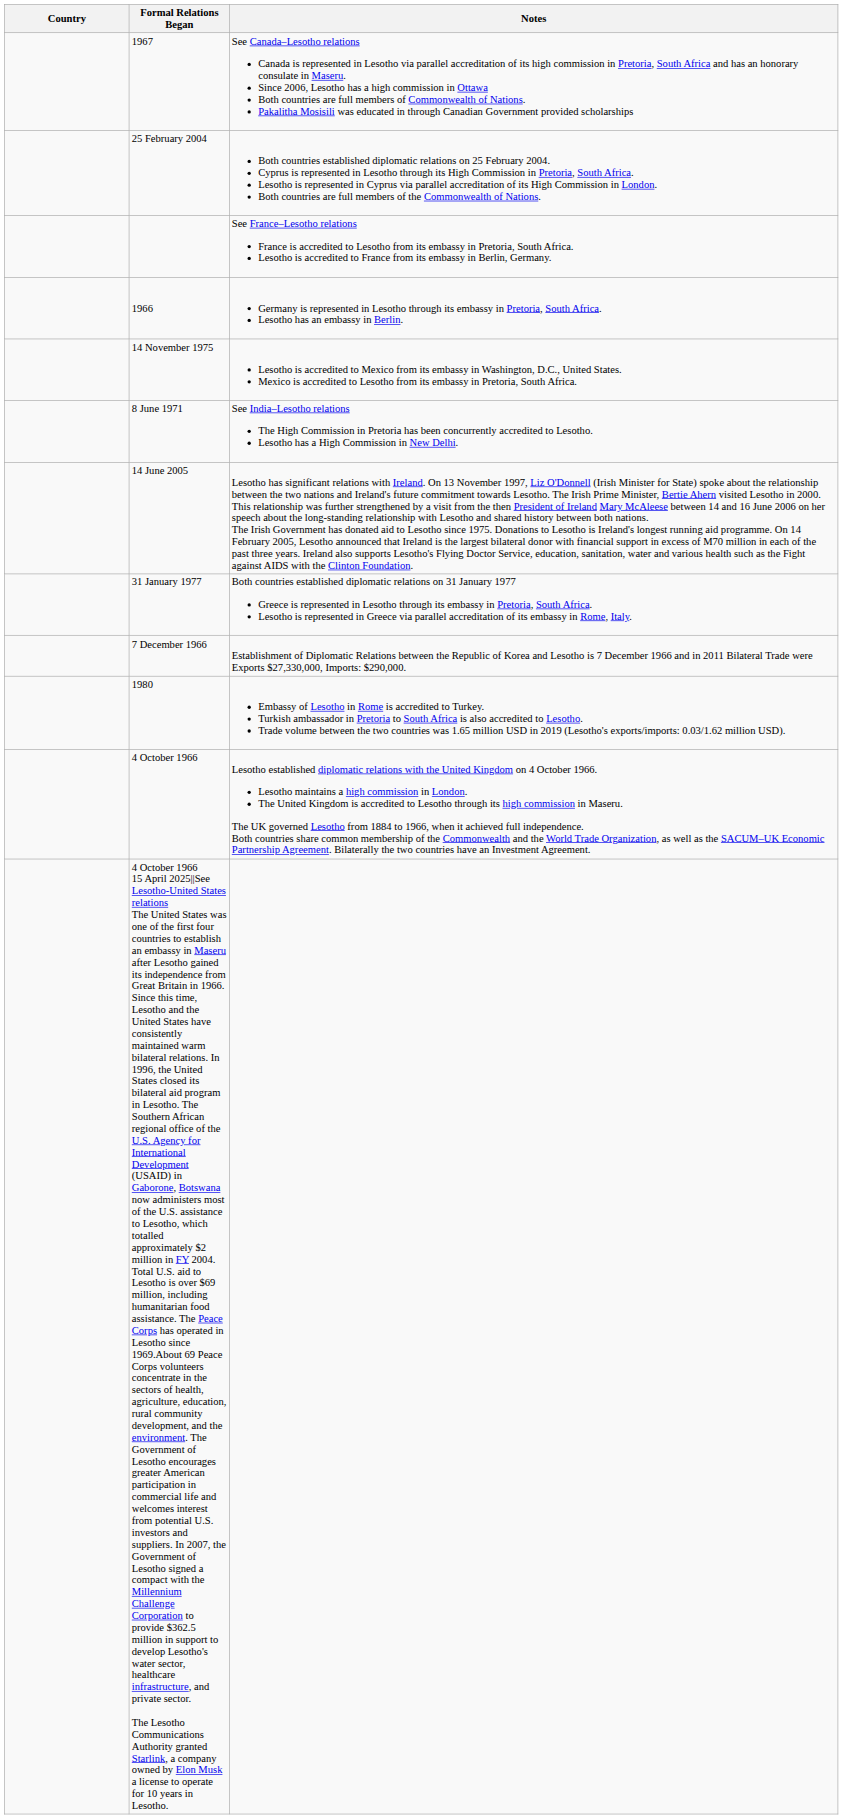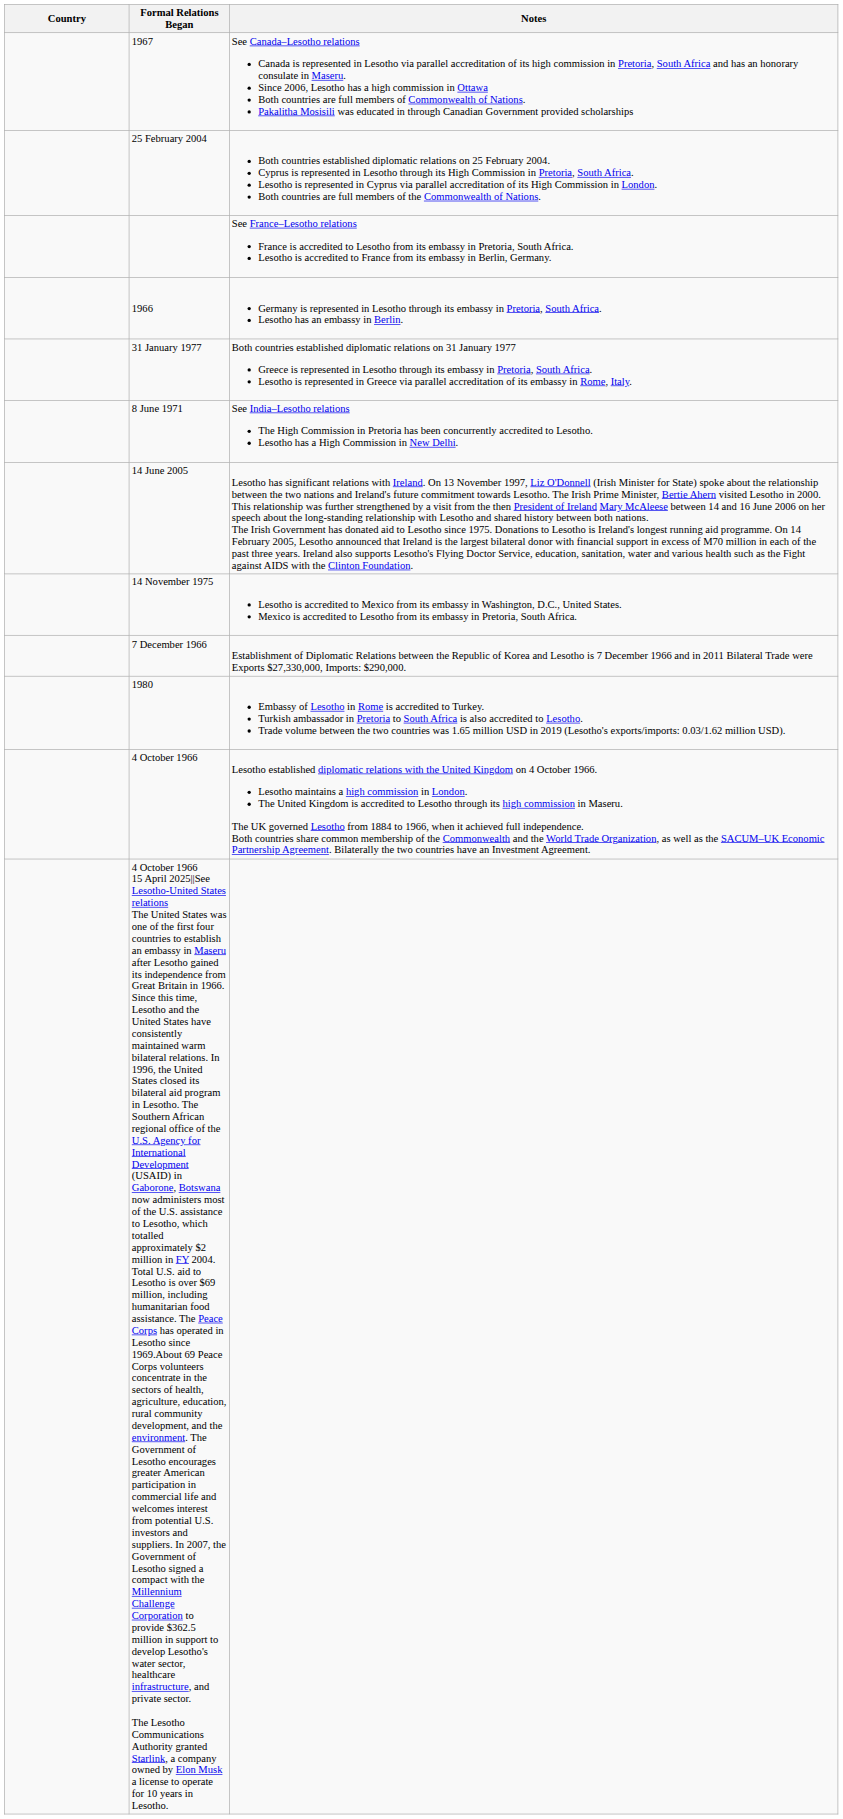rows swapped: 31 January 1977 <-> 14 November 1975
